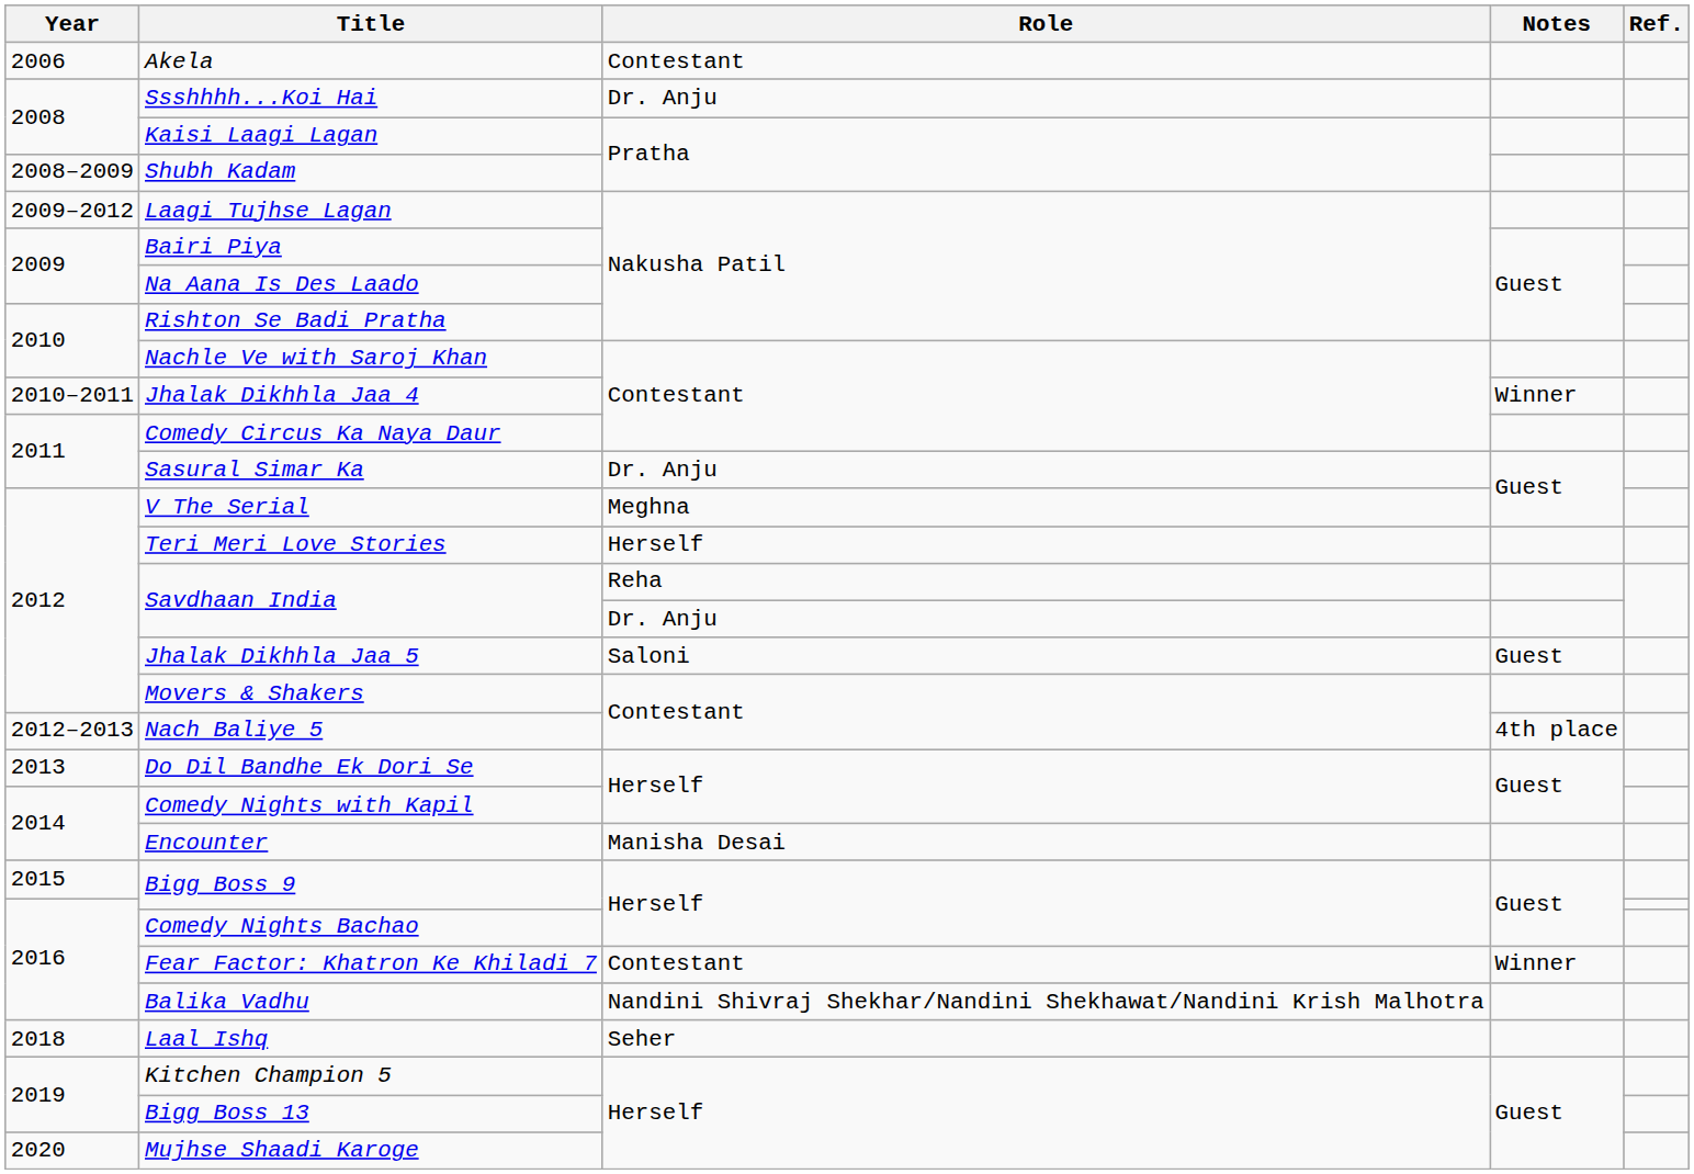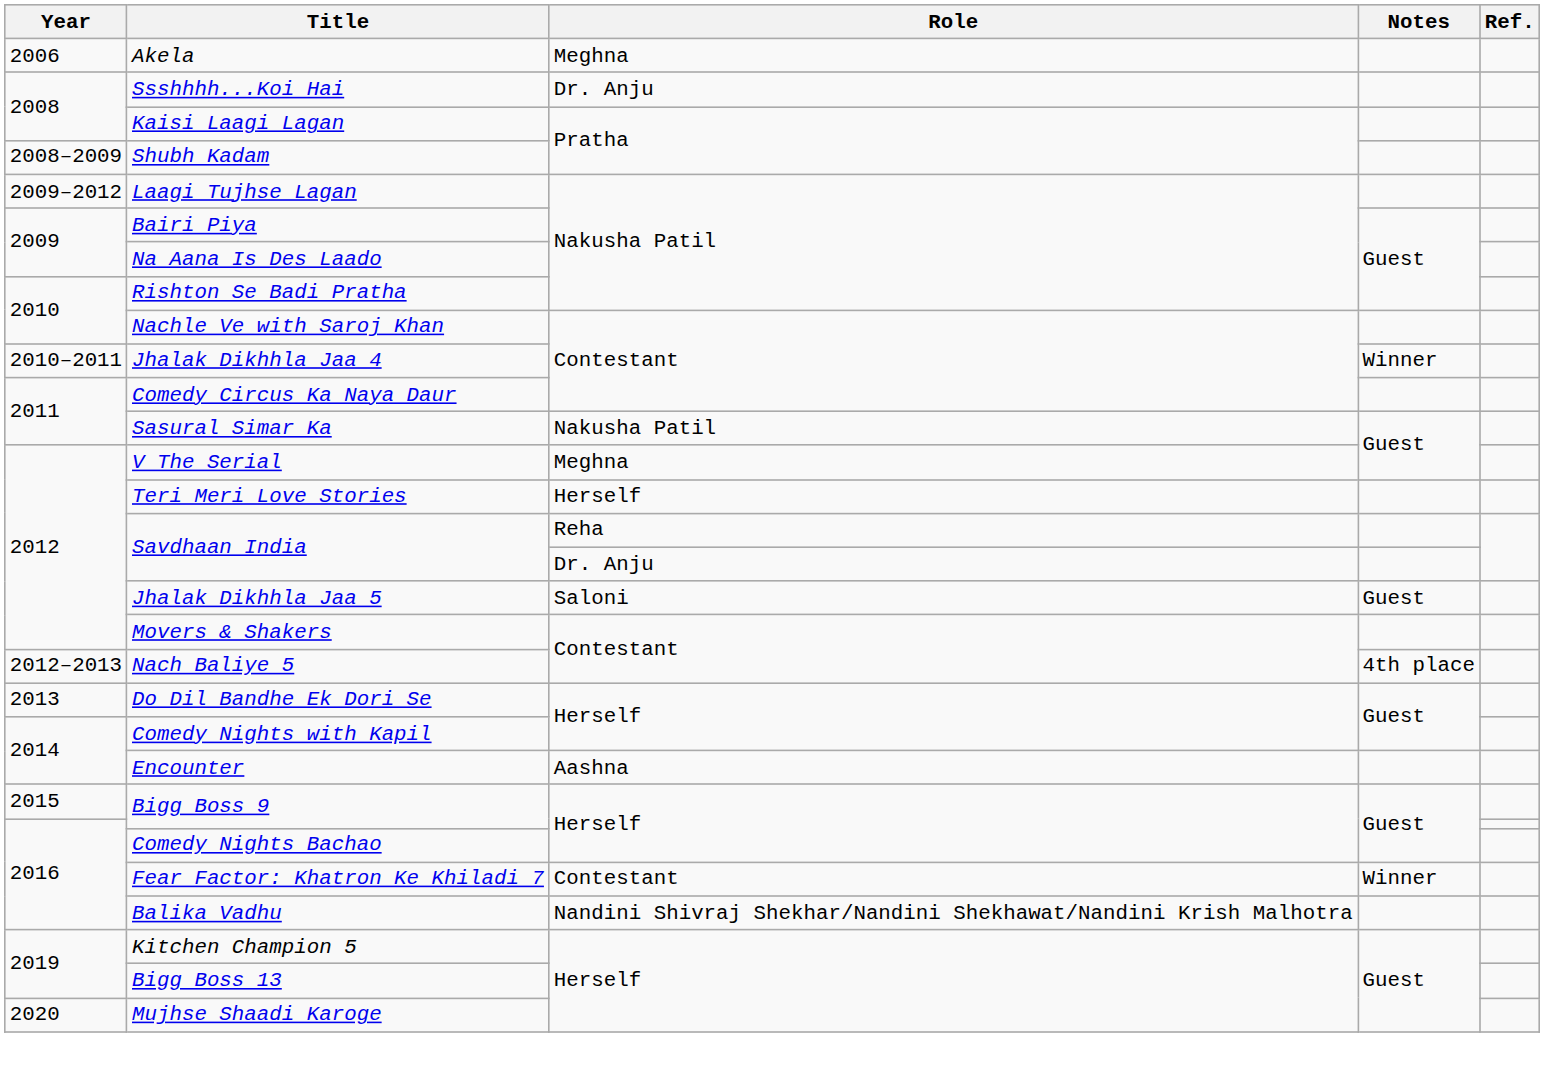Akela | Role: Contestant -> Meghna
Sasural Simar Ka | Role: Dr. Anju -> Nakusha Patil
Encounter | Role: Manisha Desai -> Aashna
- row: 2018 | Laal Ishq | Seher
